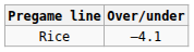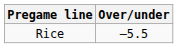Rice | Over/under: –4.1 -> –5.5
